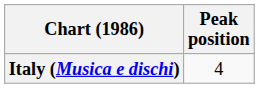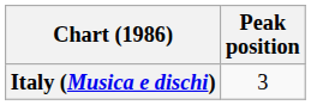Italy (Musica e dischi) | Peak position: 4 -> 3
